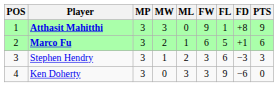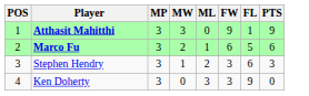- column: FD | +8 | +1 | −3 | −6
